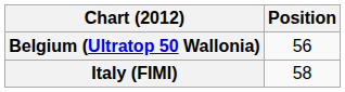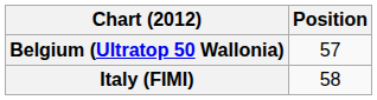Belgium (Ultratop 50 Wallonia) | Position: 56 -> 57
